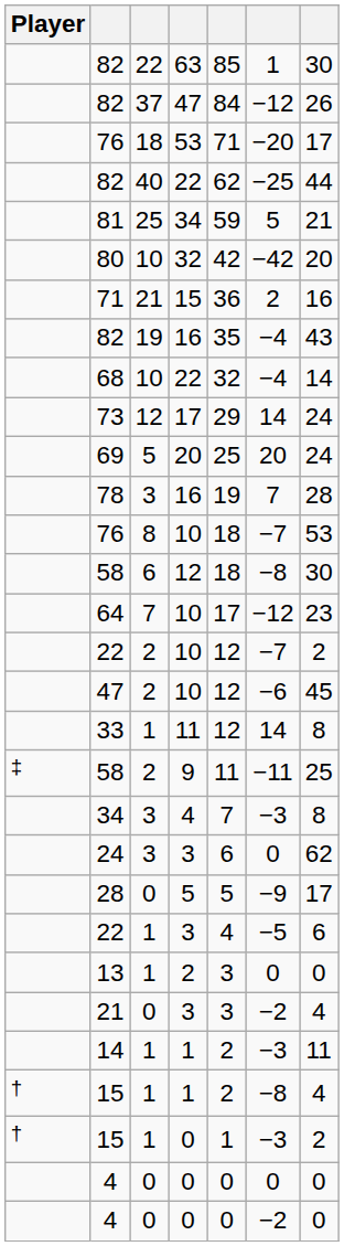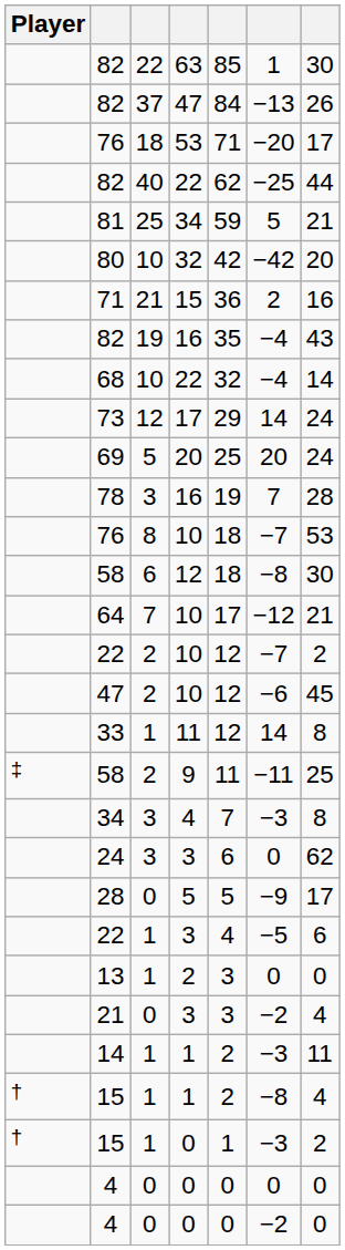82 / 47 | column 6: −12 -> −13
64 | column 7: 23 -> 21
